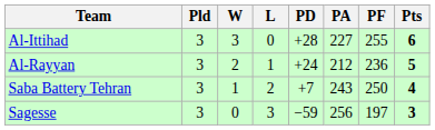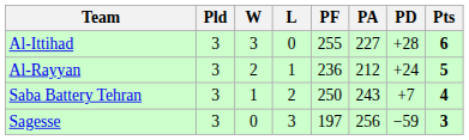columns swapped: PF <-> PD
